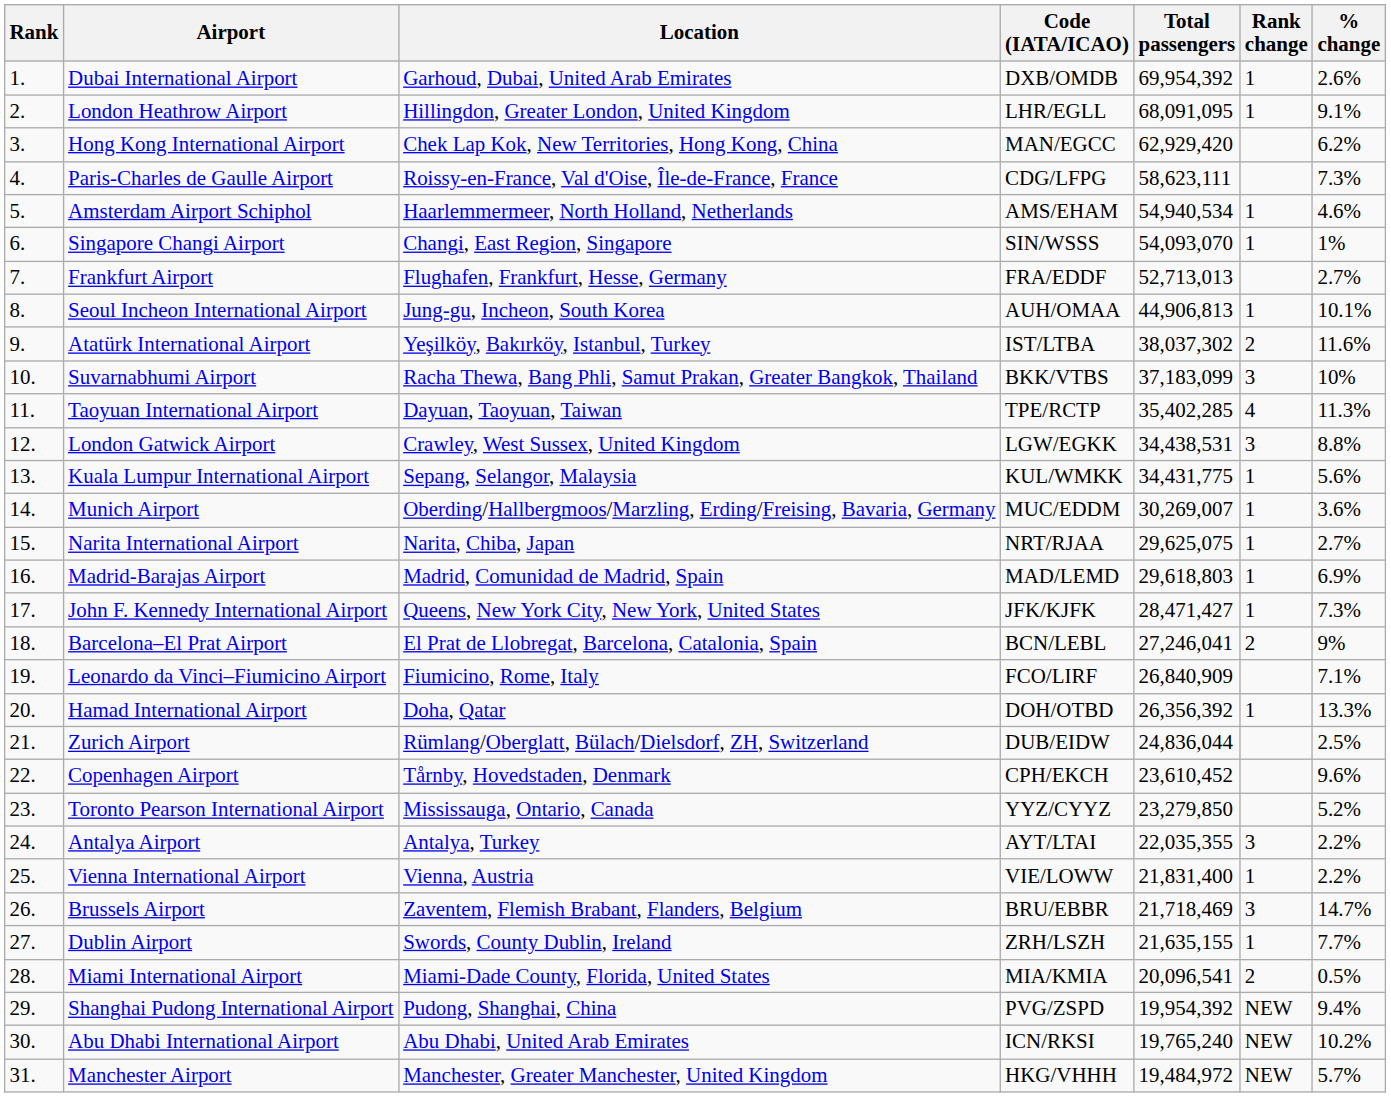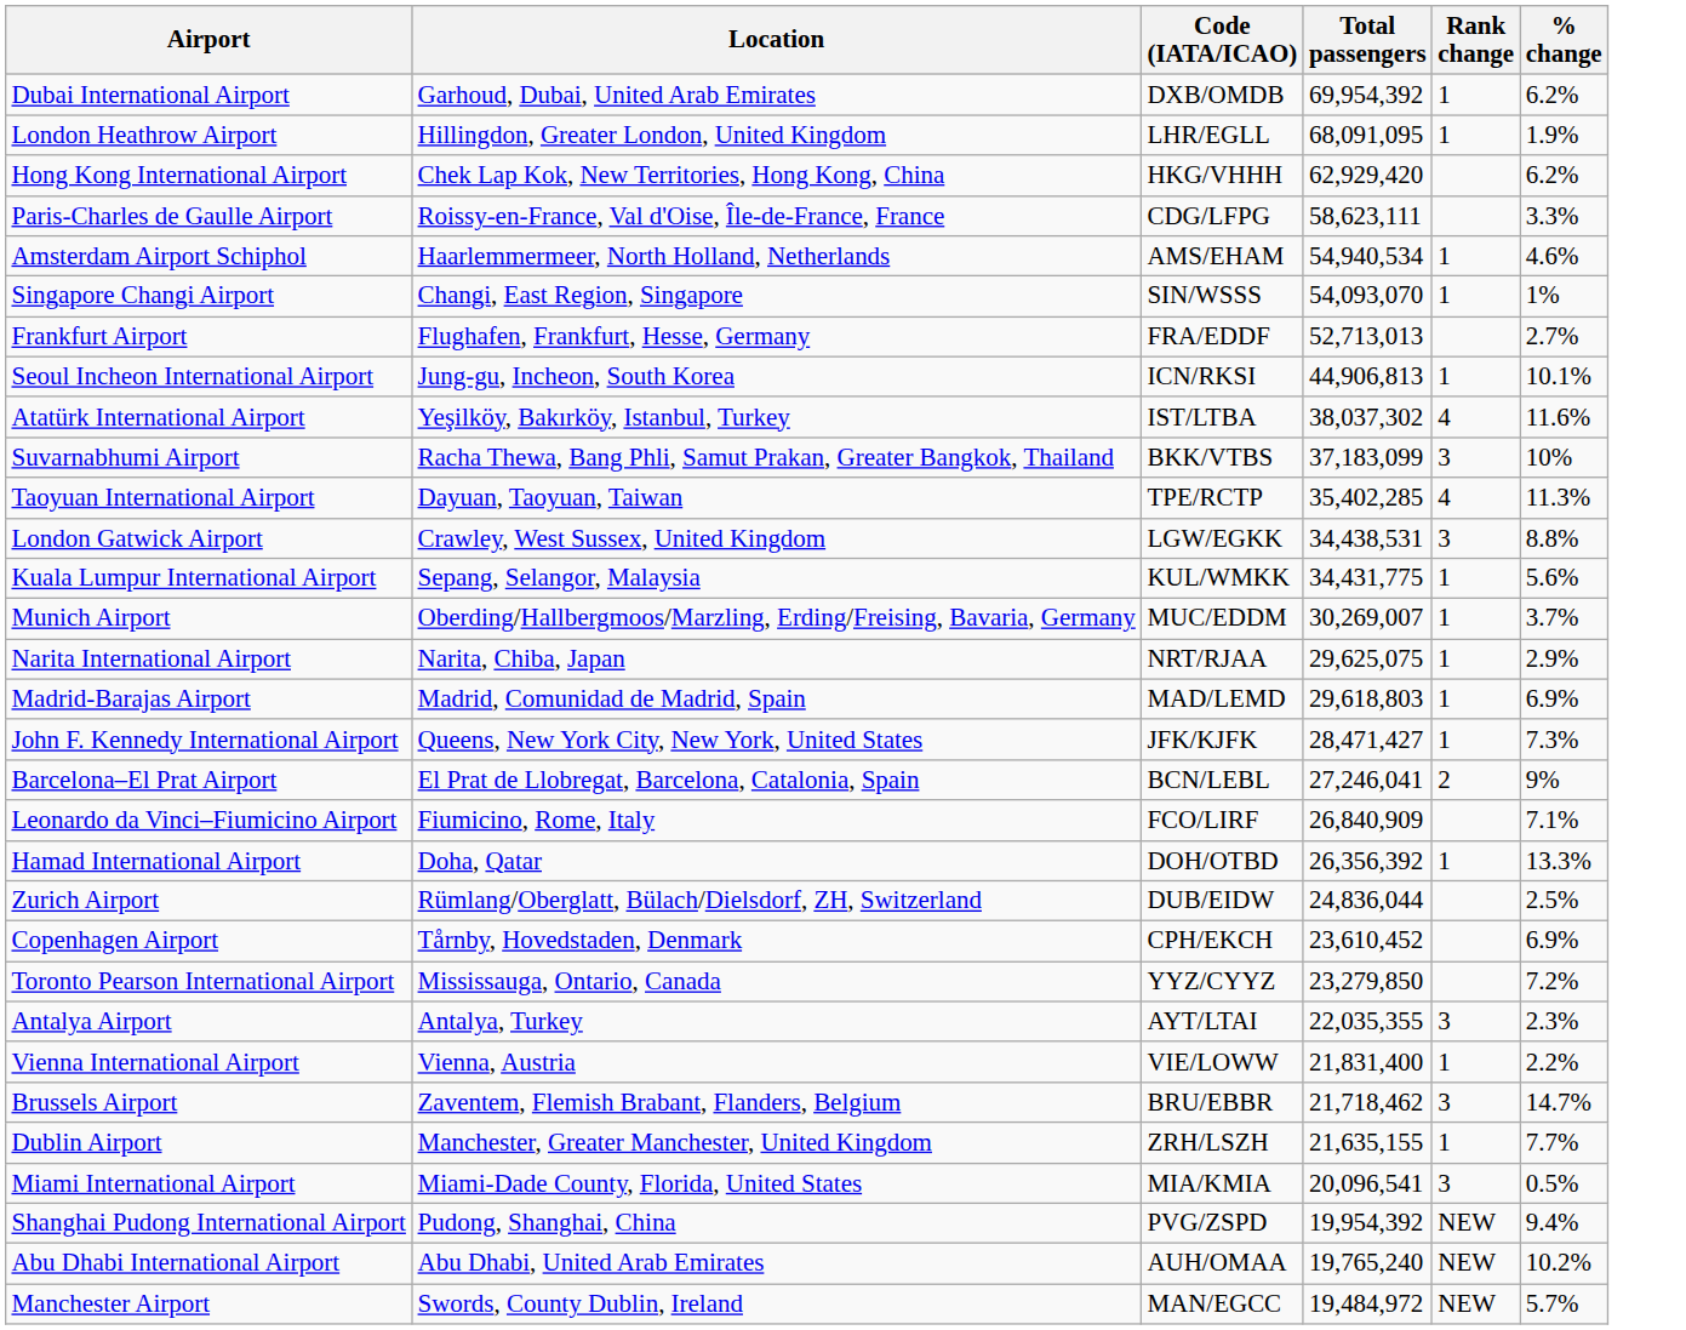- column: Rank | 1. | 2. | 3. | 4. | 5. | 6. | 7. | 8. | 9. | 10. | 11. | 12. | 13. | 14. | 15. | 16. | 17. | 18. | 19. | 20. | 21. | 22. | 23. | 24. | 25. | 26. | 27. | 28. | 29. | 30. | 31.
Dubai International Airport | % change: 2.6% -> 6.2%
London Heathrow Airport | % change: 9.1% -> 1.9%
Hong Kong International Airport | Code (IATA/ICAO): MAN/EGCC -> HKG/VHHH
Paris-Charles de Gaulle Airport | % change: 7.3% -> 3.3%
Seoul Incheon International Airport | Code (IATA/ICAO): AUH/OMAA -> ICN/RKSI
Atatürk International Airport | Rank change: 2 -> 4
Munich Airport | % change: 3.6% -> 3.7%
Narita International Airport | % change: 2.7% -> 2.9%
Copenhagen Airport | % change: 9.6% -> 6.9%
Toronto Pearson International Airport | % change: 5.2% -> 7.2%
Antalya Airport | % change: 2.2% -> 2.3%
Brussels Airport | Total passengers: 21,718,469 -> 21,718,462
Dublin Airport | Location: Swords, County Dublin, Ireland -> Manchester, Greater Manchester, United Kingdom
Miami International Airport | Rank change: 2 -> 3
Abu Dhabi International Airport | Code (IATA/ICAO): ICN/RKSI -> AUH/OMAA
Manchester Airport | Location: Manchester, Greater Manchester, United Kingdom -> Swords, County Dublin, Ireland
Manchester Airport | Code (IATA/ICAO): HKG/VHHH -> MAN/EGCC
